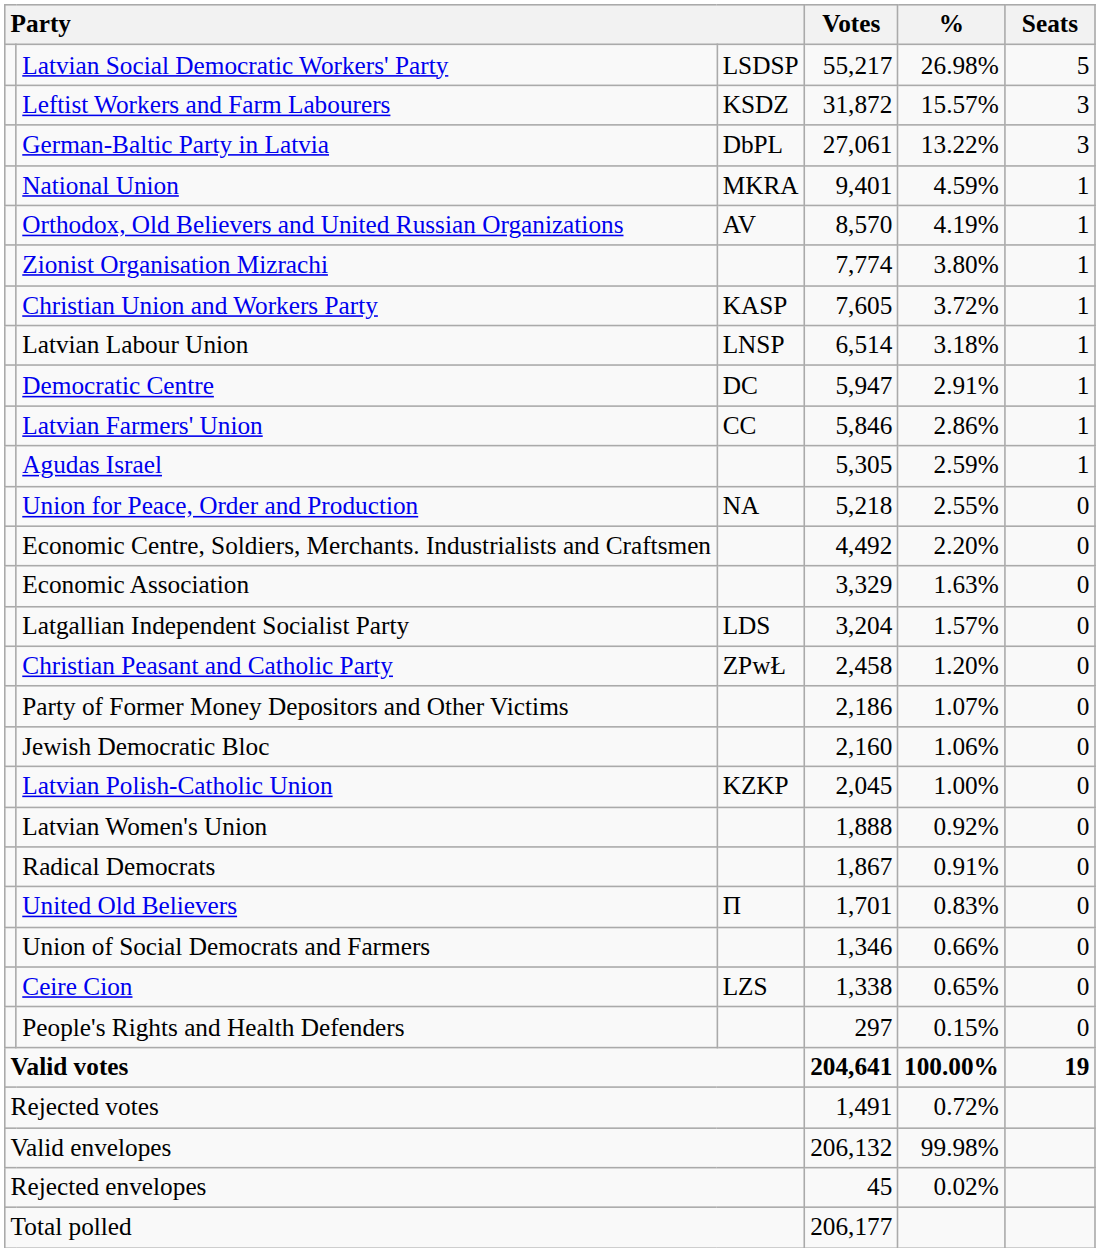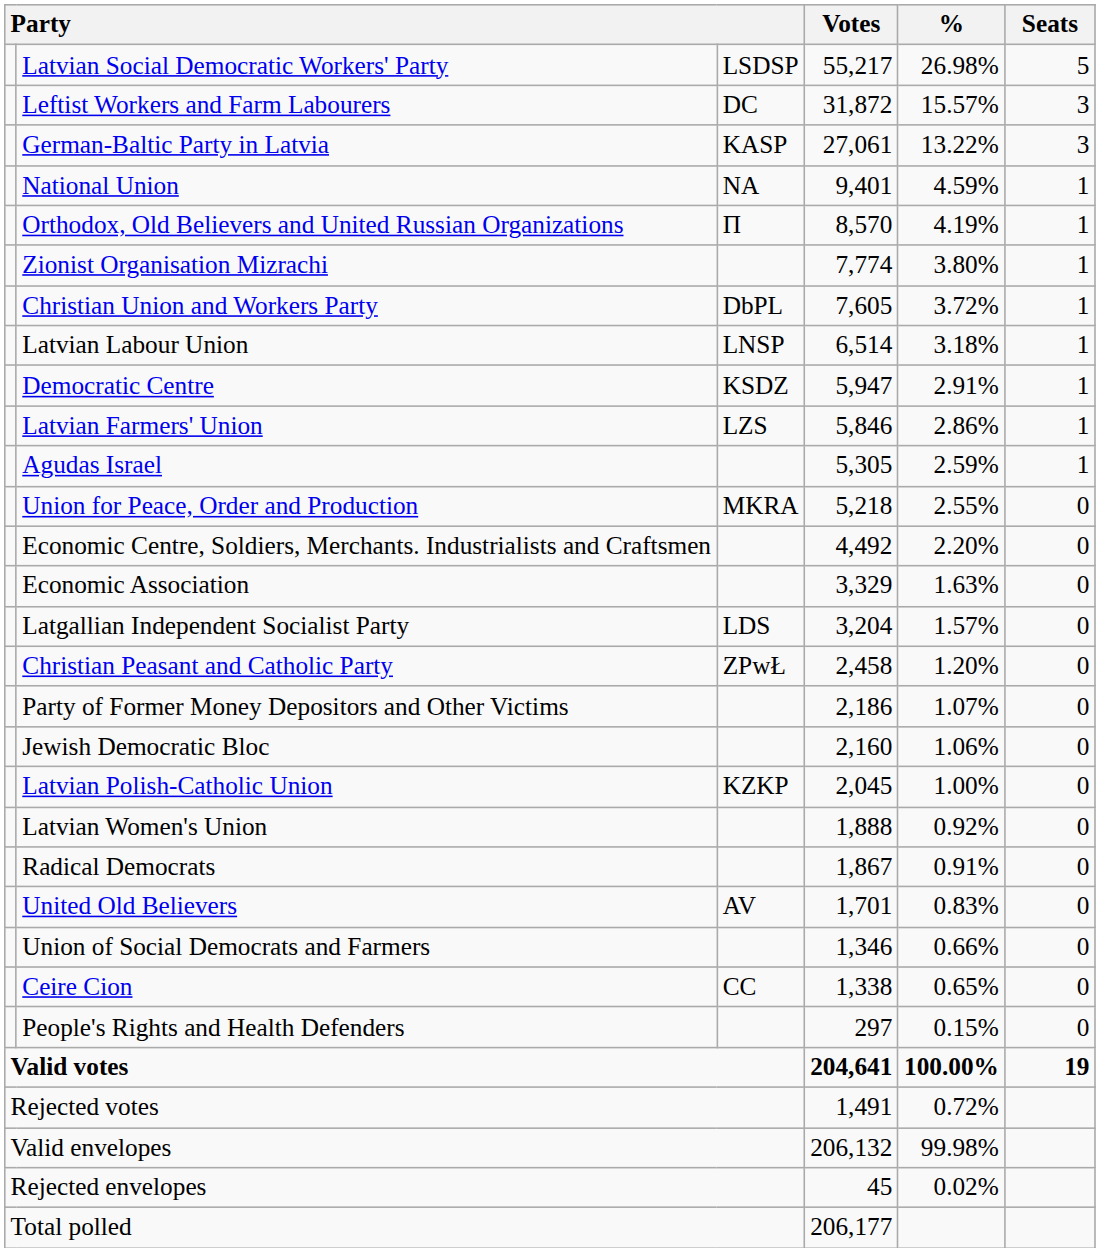Leftist Workers and Farm Labourers | column 3: KSDZ -> DC
German-Baltic Party in Latvia | column 3: DbPL -> KASP
National Union | column 3: MKRA -> NA
Orthodox, Old Believers and United Russian Organizations | column 3: AV -> П
Christian Union and Workers Party | column 3: KASP -> DbPL
Democratic Centre | column 3: DC -> KSDZ
Latvian Farmers' Union | column 3: CC -> LZS
Union for Peace, Order and Production | column 3: NA -> MKRA
United Old Believers | column 3: П -> AV
Ceire Cion | column 3: LZS -> CC
